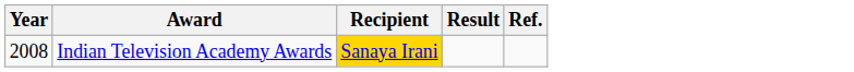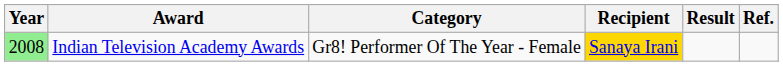+ column: Category | Gr8! Performer Of The Year - Female
Indian Television Academy Awards | Year: no background -> lightgreen background
